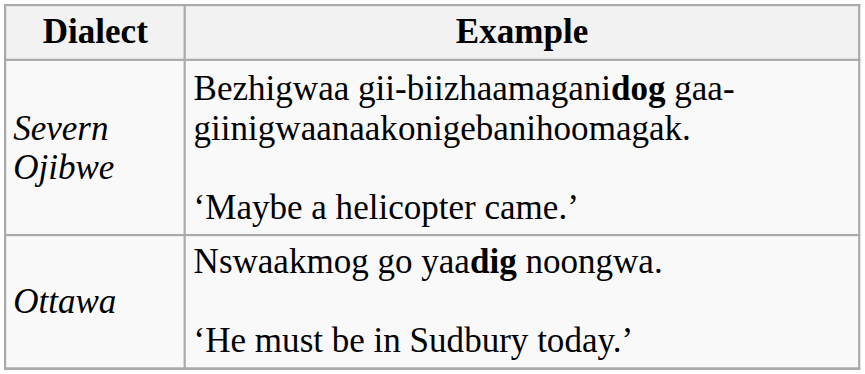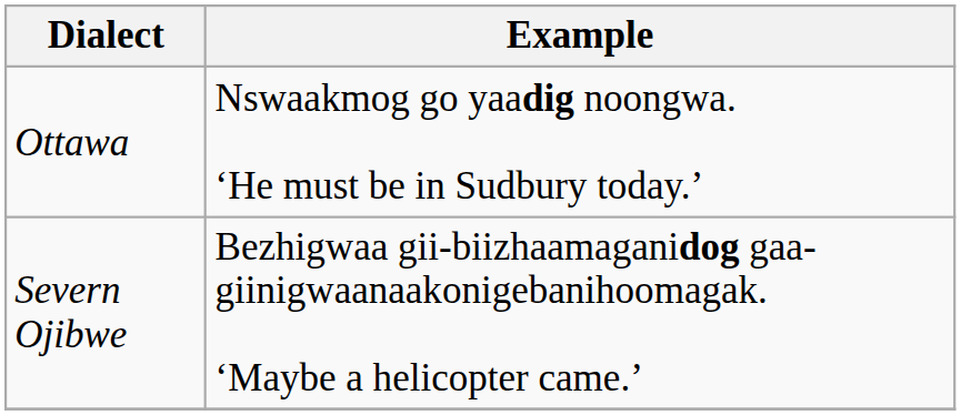rows swapped: Ottawa <-> Severn Ojibwe
